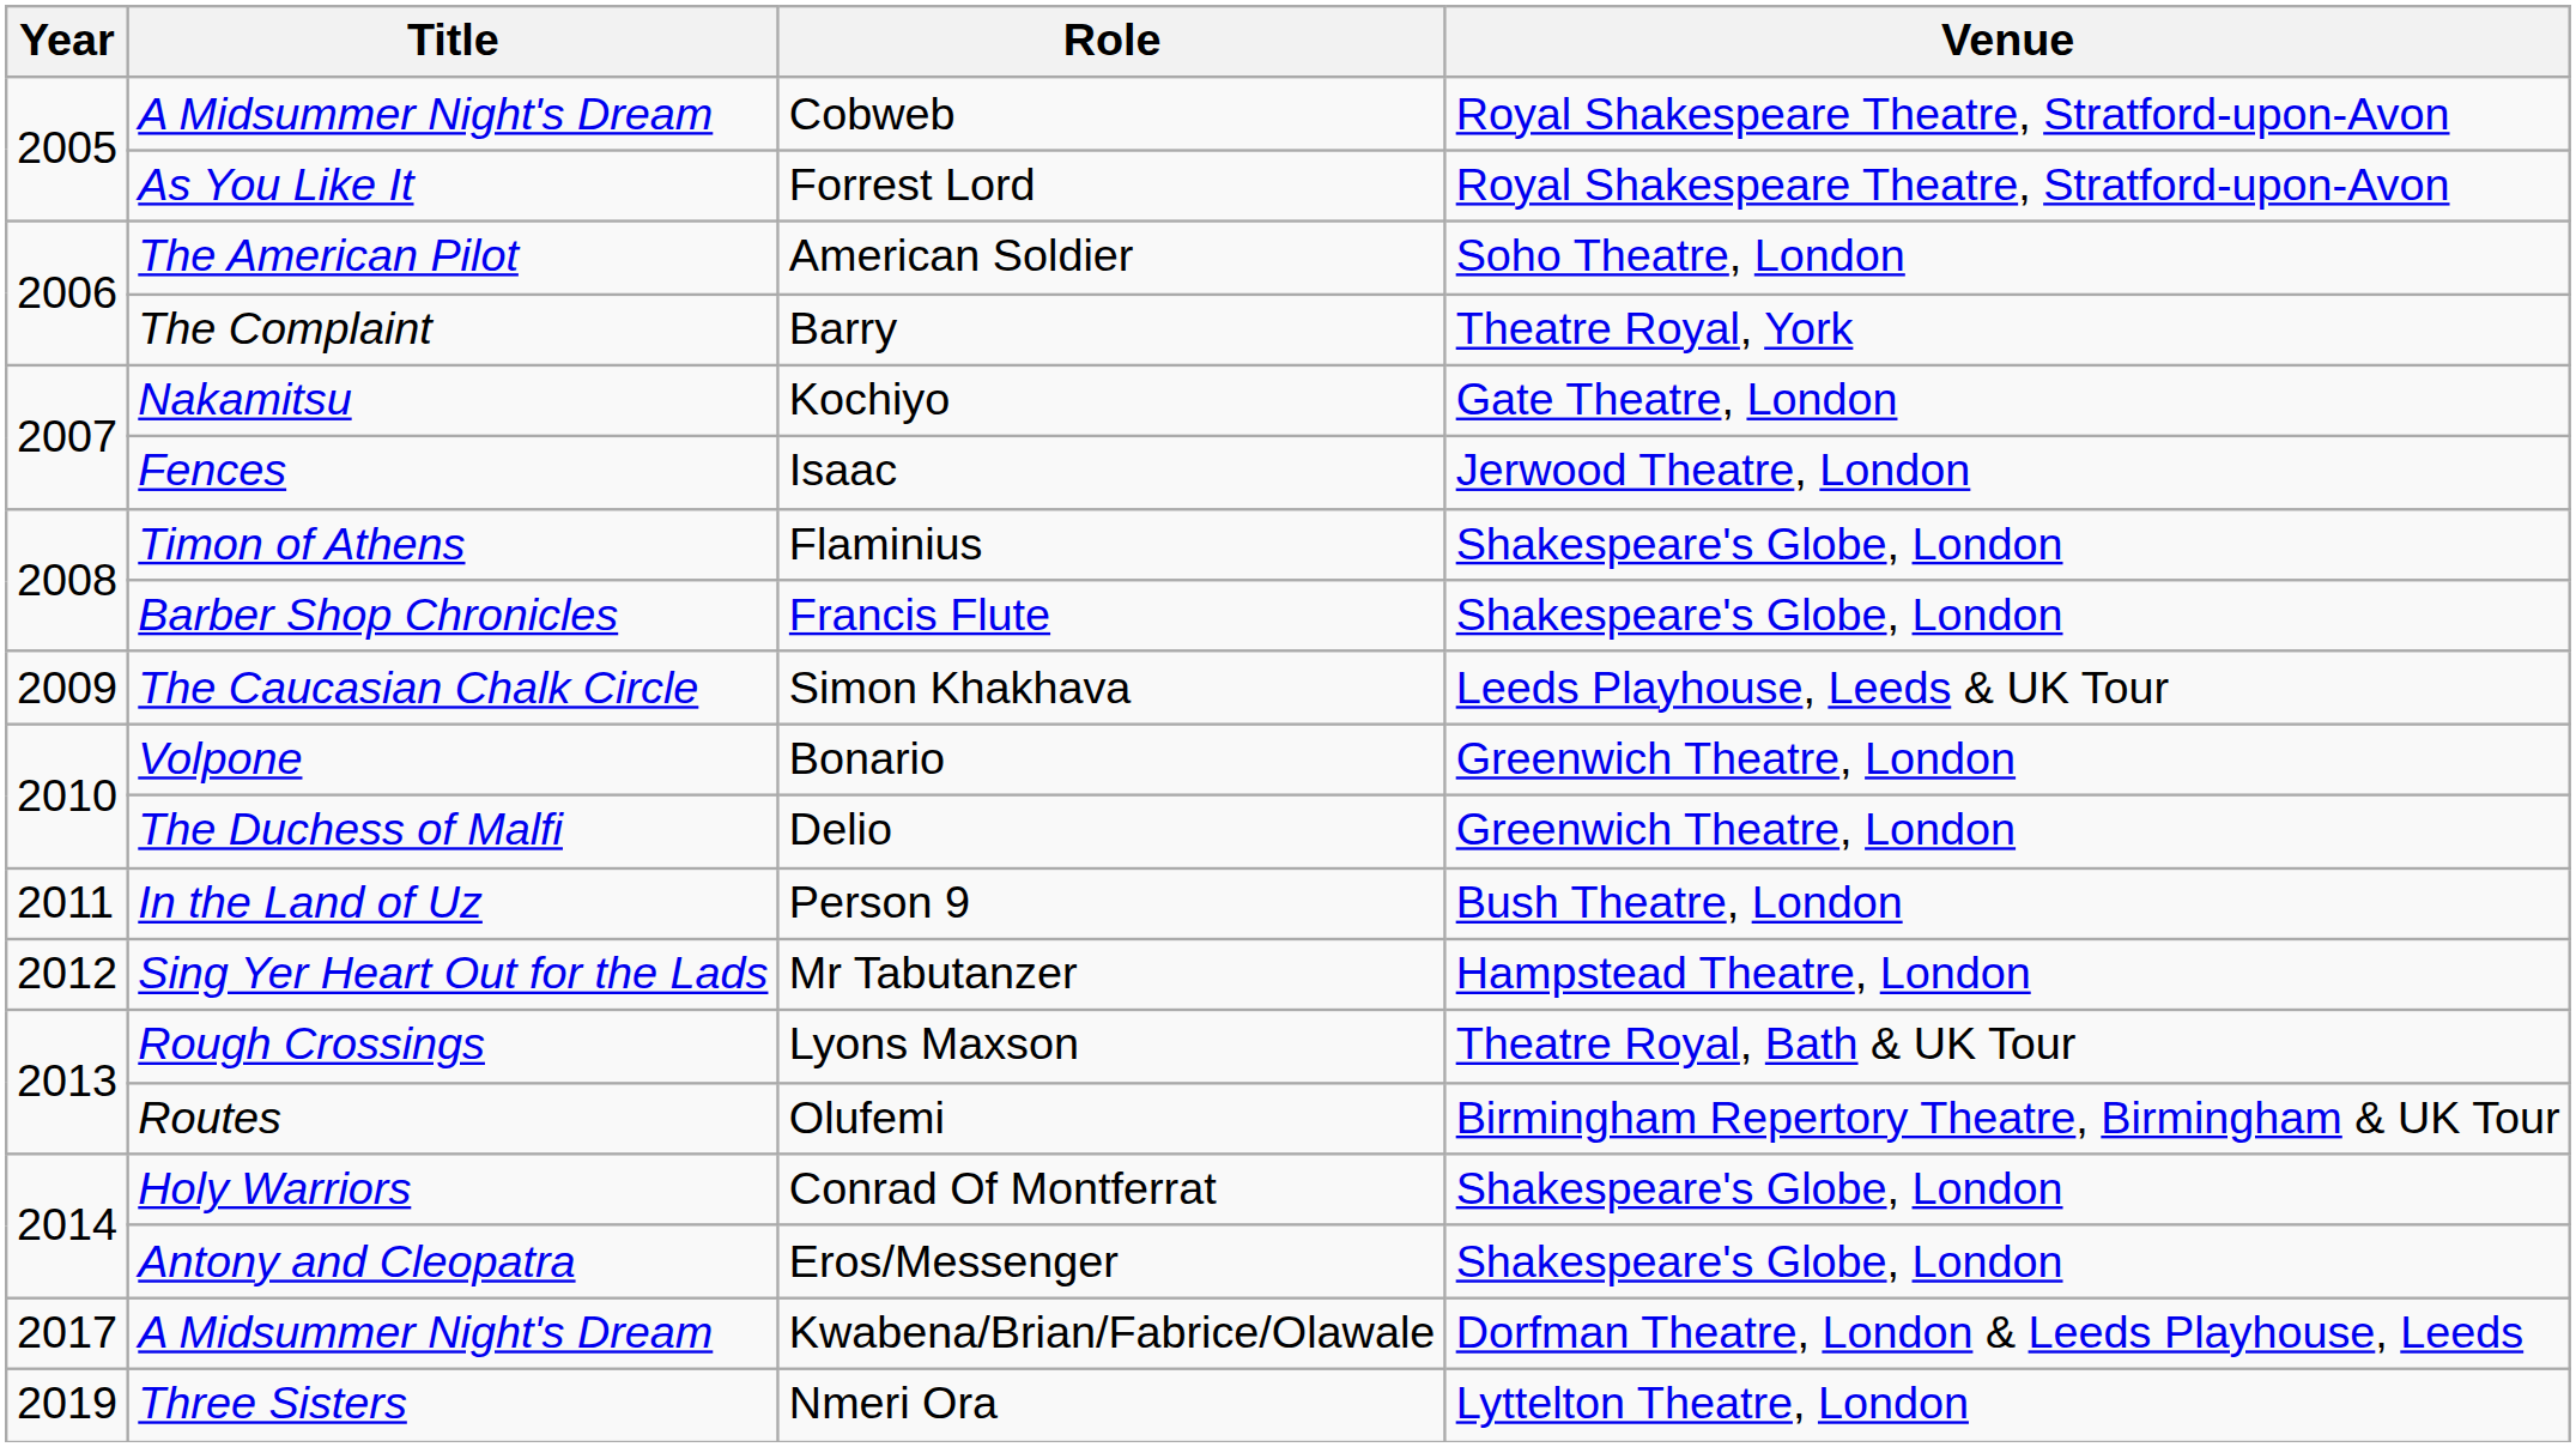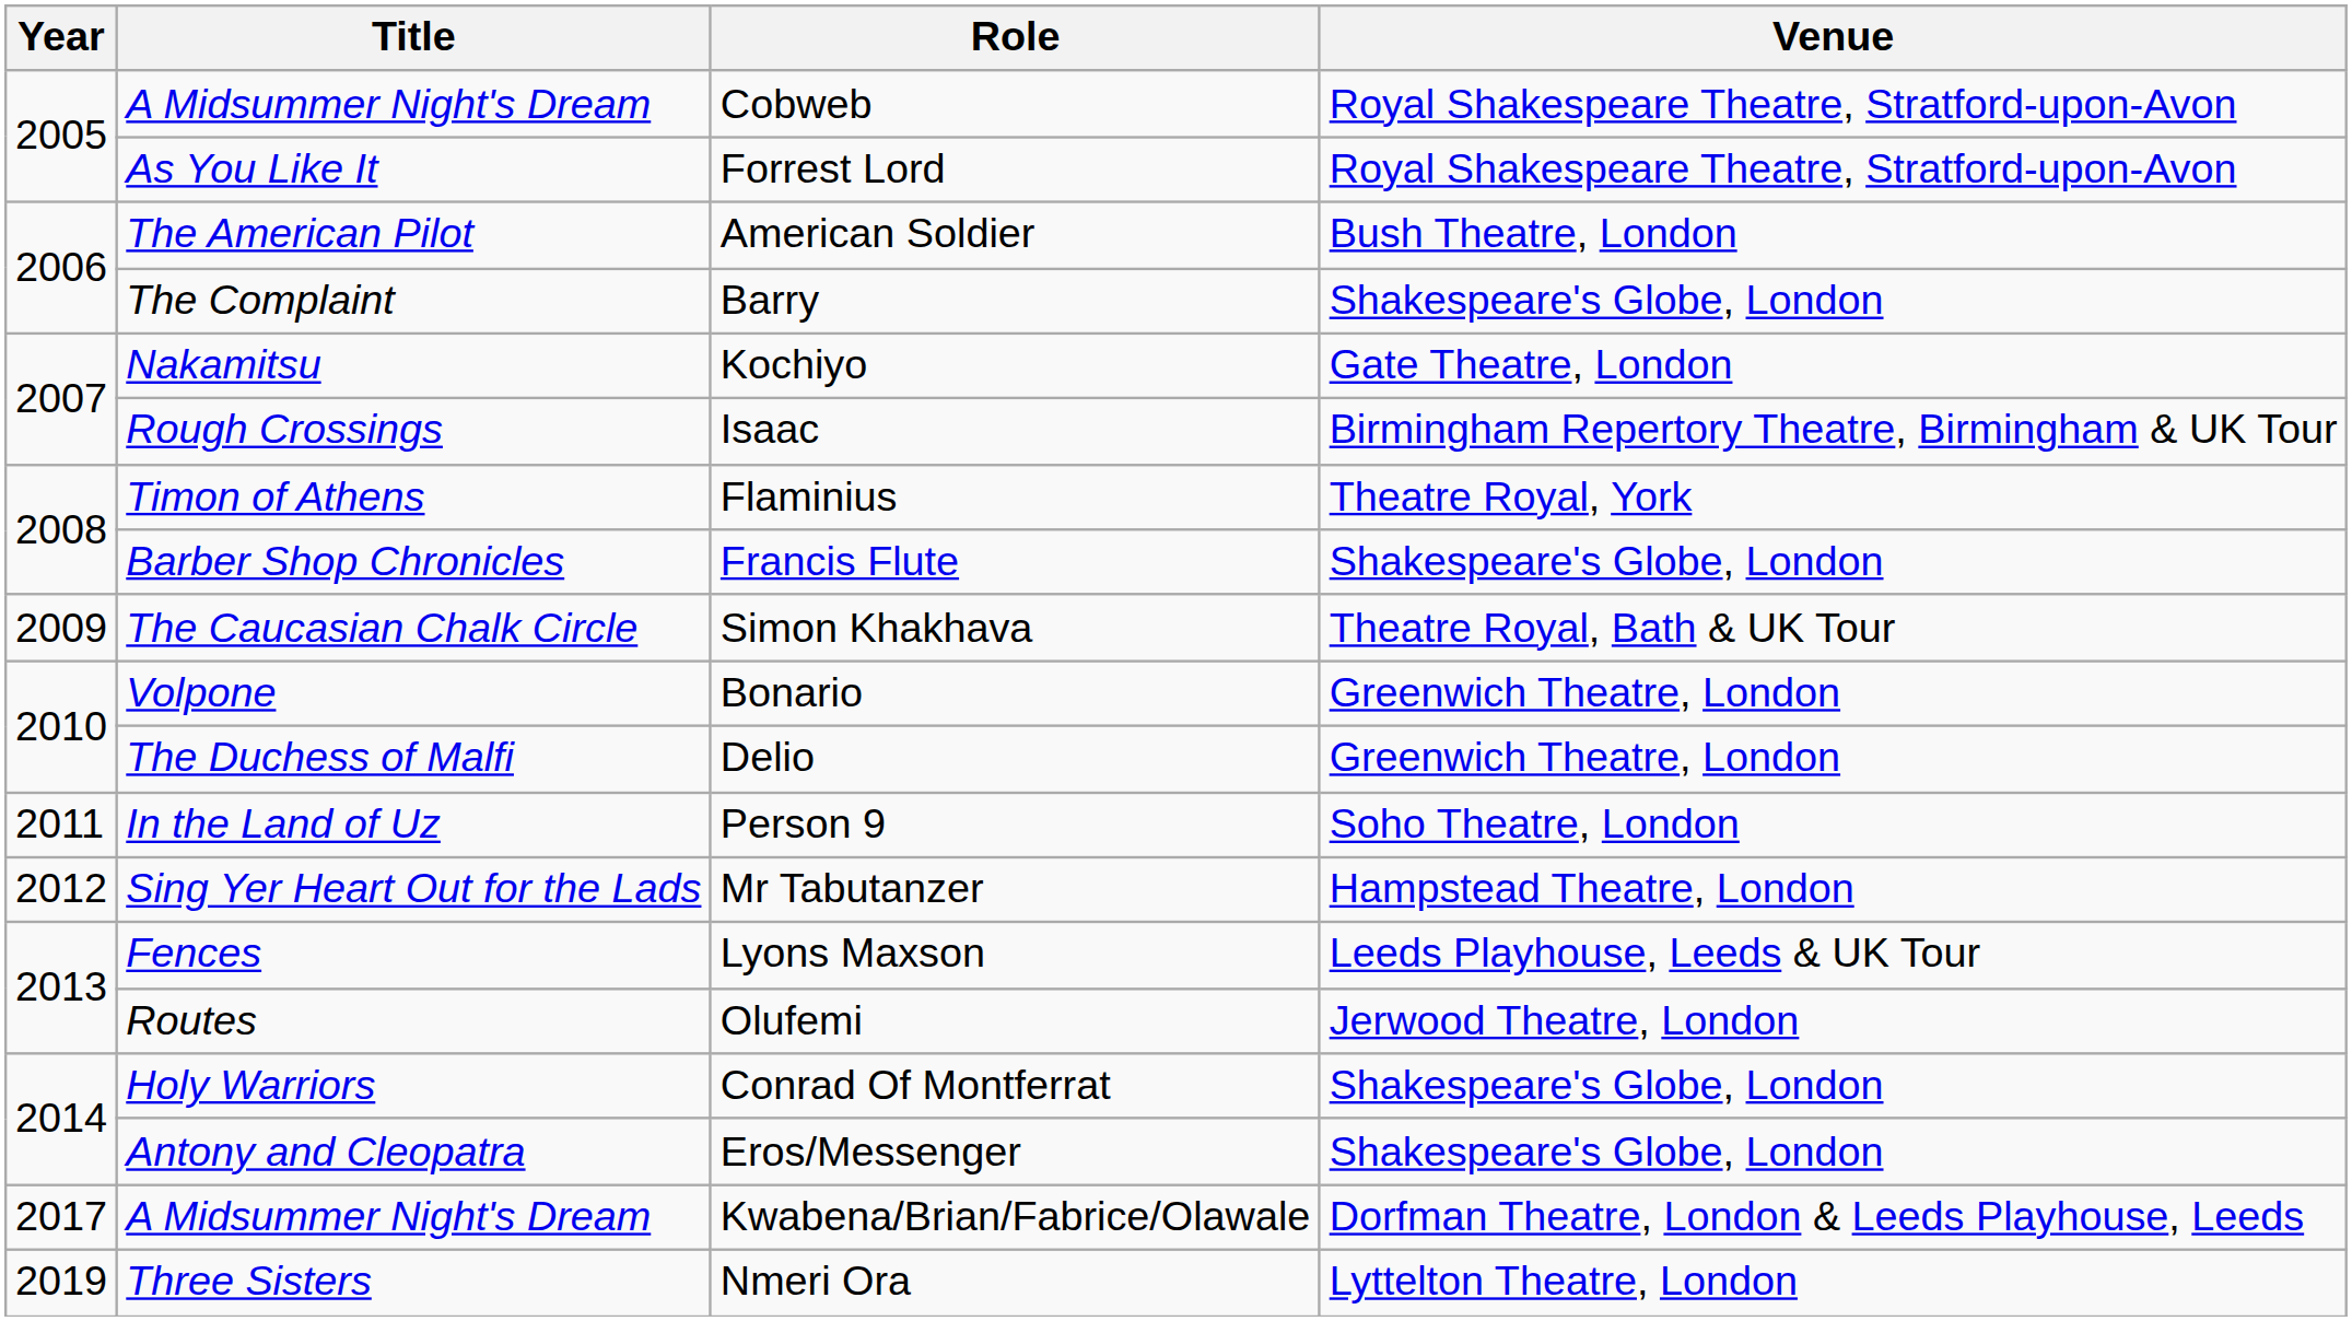American Soldier | Venue: Soho Theatre, London -> Bush Theatre, London
Barry | Venue: Theatre Royal, York -> Shakespeare's Globe, London
Isaac | Title: Fences -> Rough Crossings
Isaac | Venue: Jerwood Theatre, London -> Birmingham Repertory Theatre, Birmingham & UK Tour
Flaminius | Venue: Shakespeare's Globe, London -> Theatre Royal, York
Simon Khakhava | Venue: Leeds Playhouse, Leeds & UK Tour -> Theatre Royal, Bath & UK Tour
Person 9 | Venue: Bush Theatre, London -> Soho Theatre, London
Lyons Maxson | Title: Rough Crossings -> Fences
Lyons Maxson | Venue: Theatre Royal, Bath & UK Tour -> Leeds Playhouse, Leeds & UK Tour
Olufemi | Venue: Birmingham Repertory Theatre, Birmingham & UK Tour -> Jerwood Theatre, London
